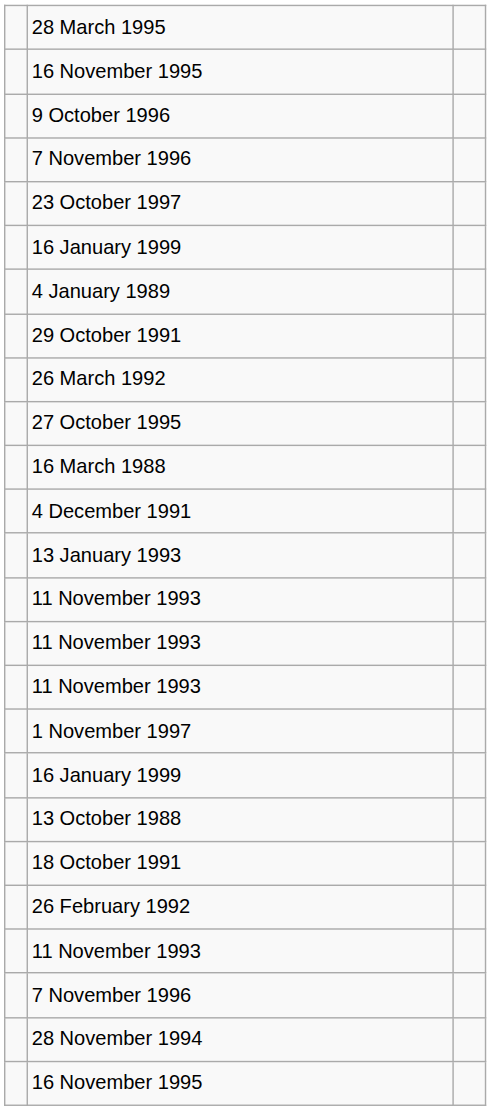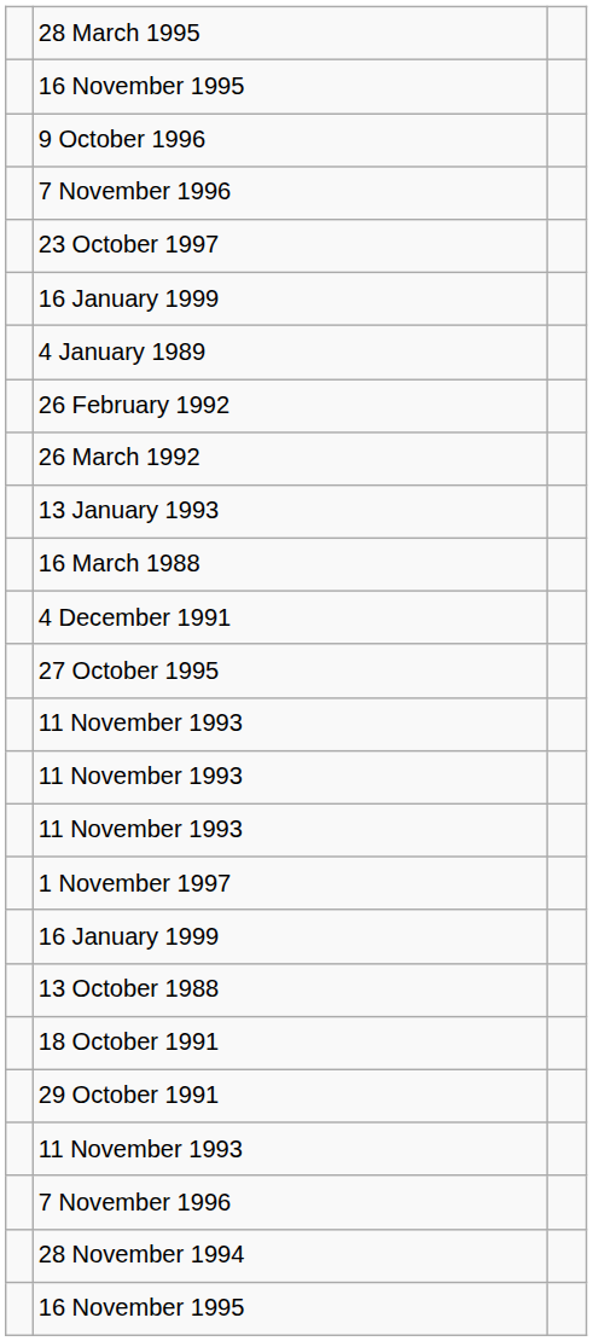rows swapped: 26 February 1992 <-> 29 October 1991
rows swapped: 27 October 1995 <-> 13 January 1993
